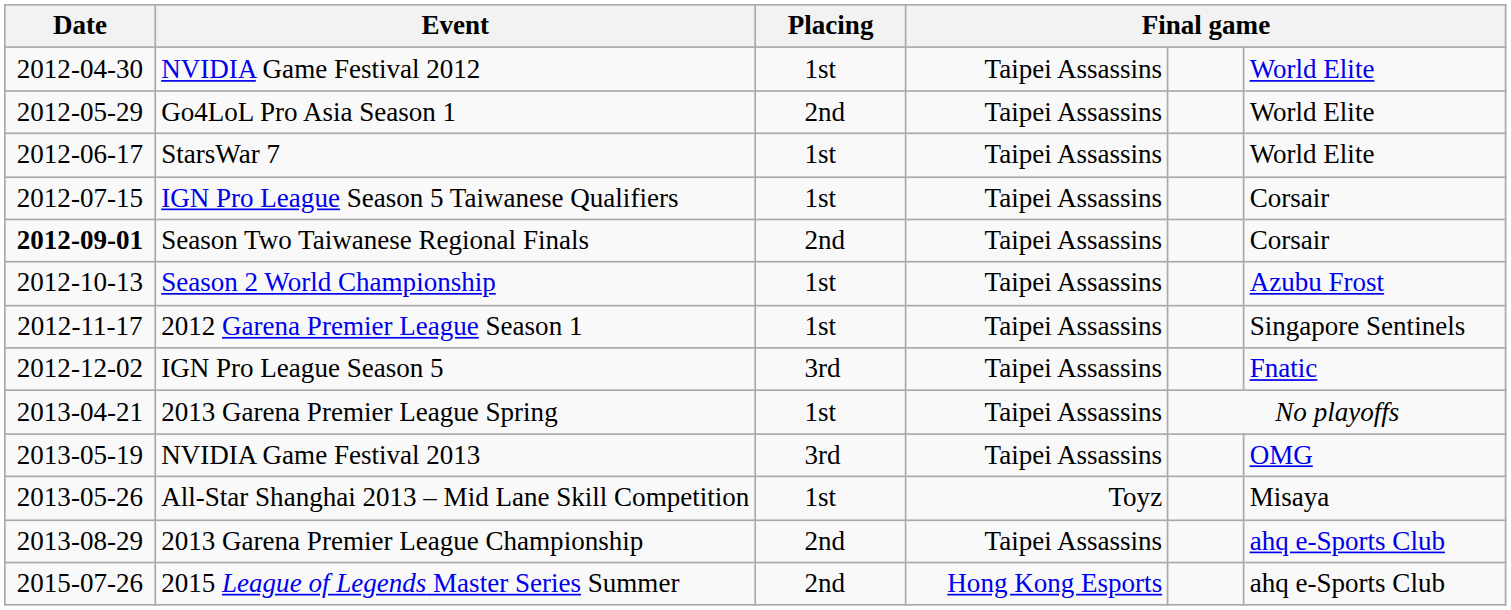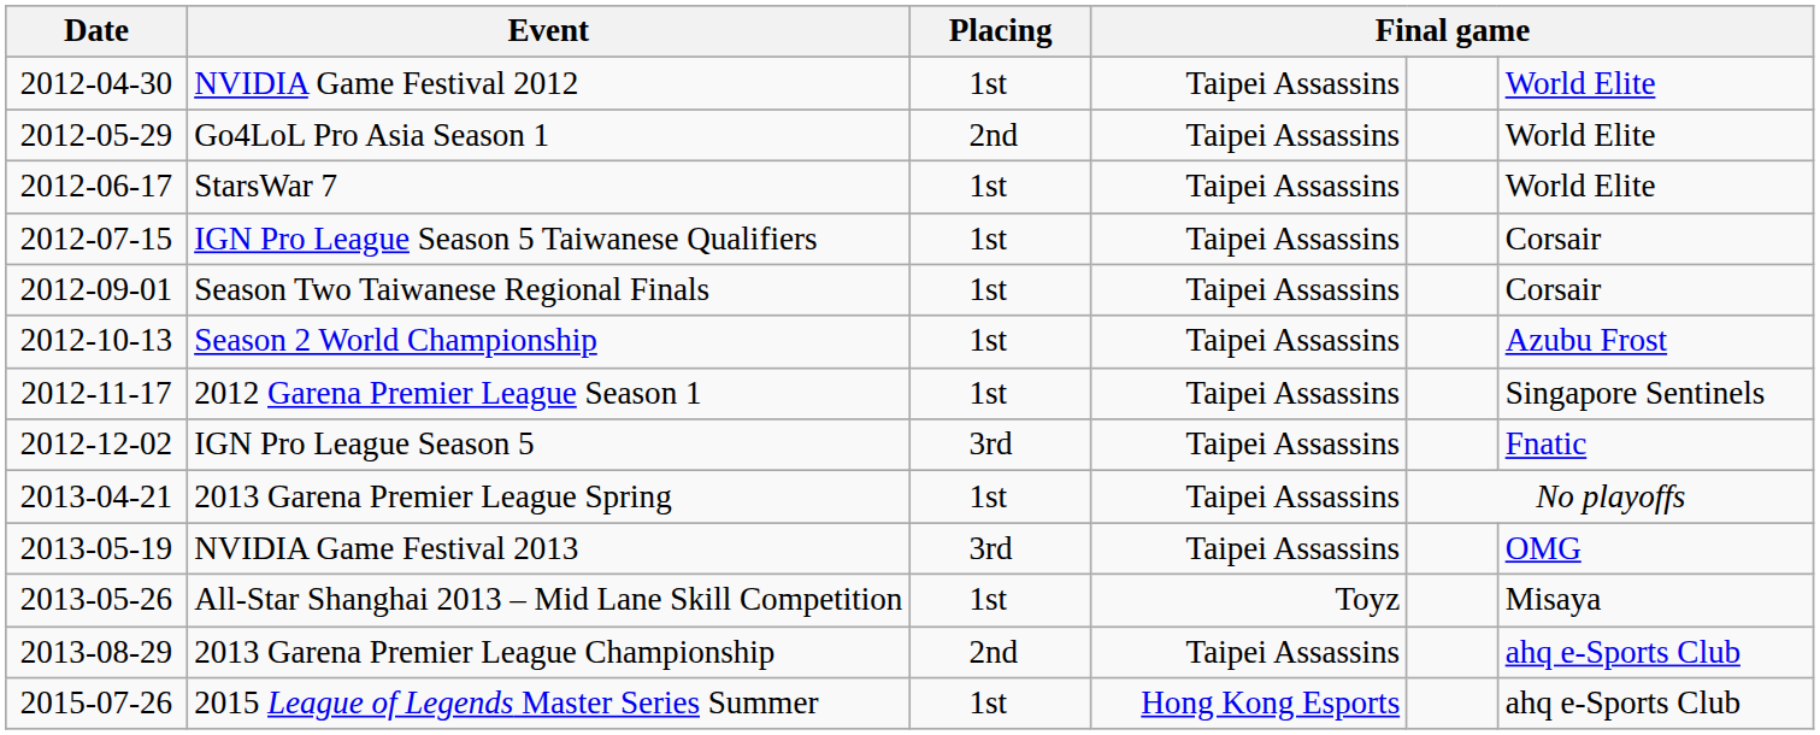Season Two Taiwanese Regional Finals | Date: bold -> normal
Season Two Taiwanese Regional Finals | Placing: 2nd -> 1st
2015 League of Legends Master Series Summer | Placing: 2nd -> 1st
